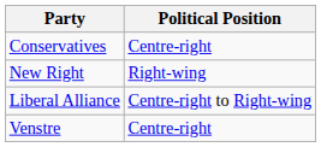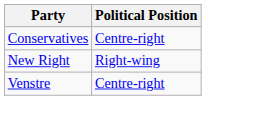- row: Liberal Alliance | Centre-right to Right-wing
